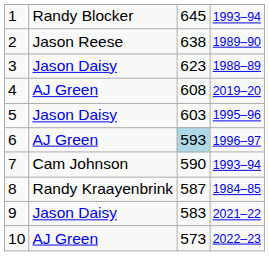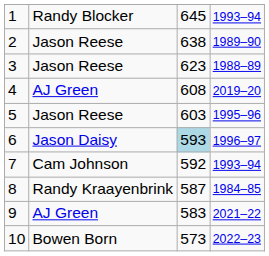3 | column 2: Jason Daisy -> Jason Reese
5 | column 2: Jason Daisy -> Jason Reese
6 | column 2: AJ Green -> Jason Daisy
7 | column 3: 590 -> 592
9 | column 2: Jason Daisy -> AJ Green
10 | column 2: AJ Green -> Bowen Born
